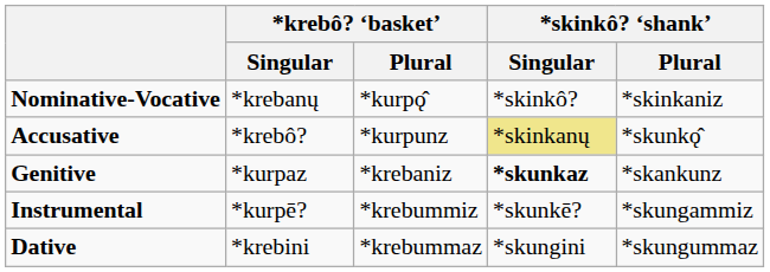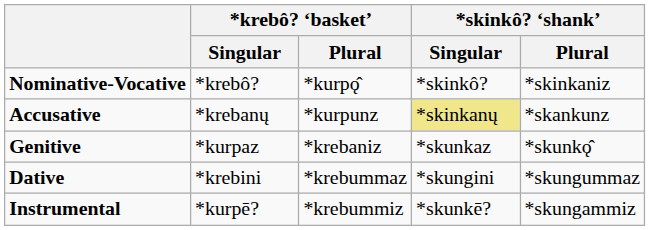Nominative-Vocative | *krebô? ‘basket’ / Singular: *krebanų -> *krebô?
Accusative | *krebô? ‘basket’ / Singular: *krebô? -> *krebanų
Accusative | *skinkô? ‘shank’ / Plural: *skunkǫ̂ -> *skankunz
Genitive | *skinkô? ‘shank’ / Singular: bold -> normal
Genitive | *skinkô? ‘shank’ / Plural: *skankunz -> *skunkǫ̂
rows swapped: Dative <-> Instrumental
